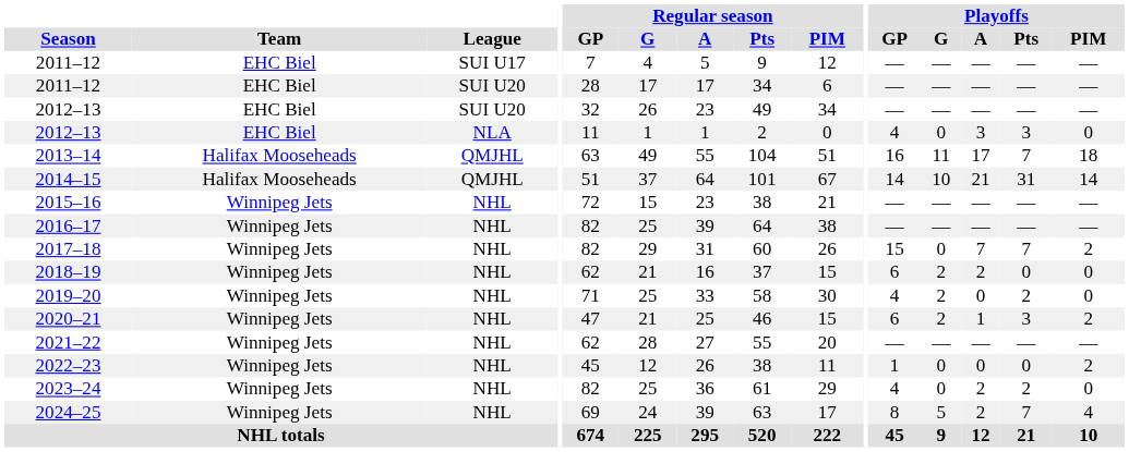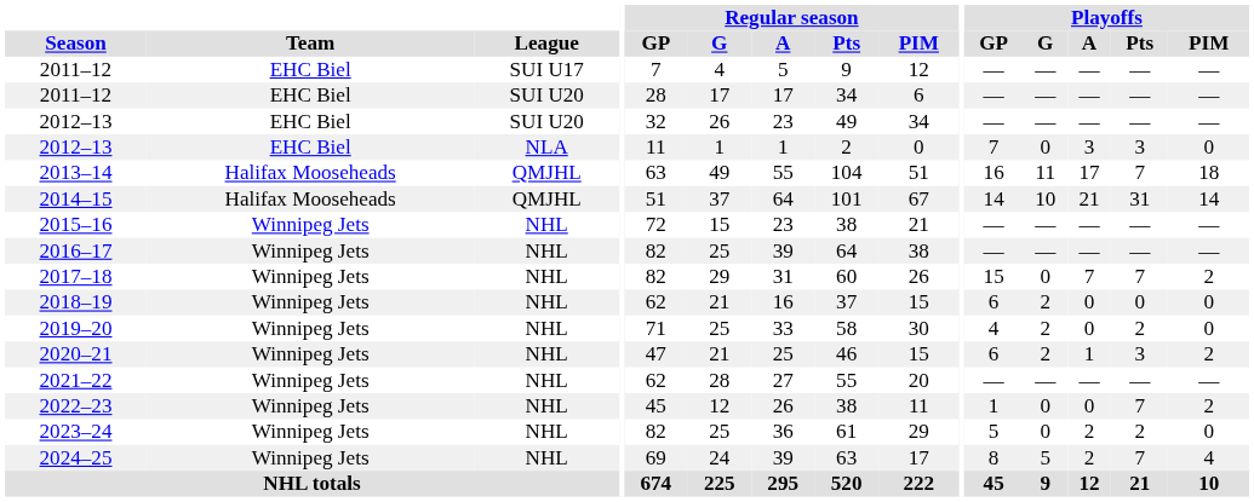2012–13 / NLA | Playoffs / GP: 4 -> 7
2018–19 | Playoffs / A: 2 -> 0
2022–23 | Playoffs / Pts: 0 -> 7
2023–24 | Playoffs / GP: 4 -> 5
